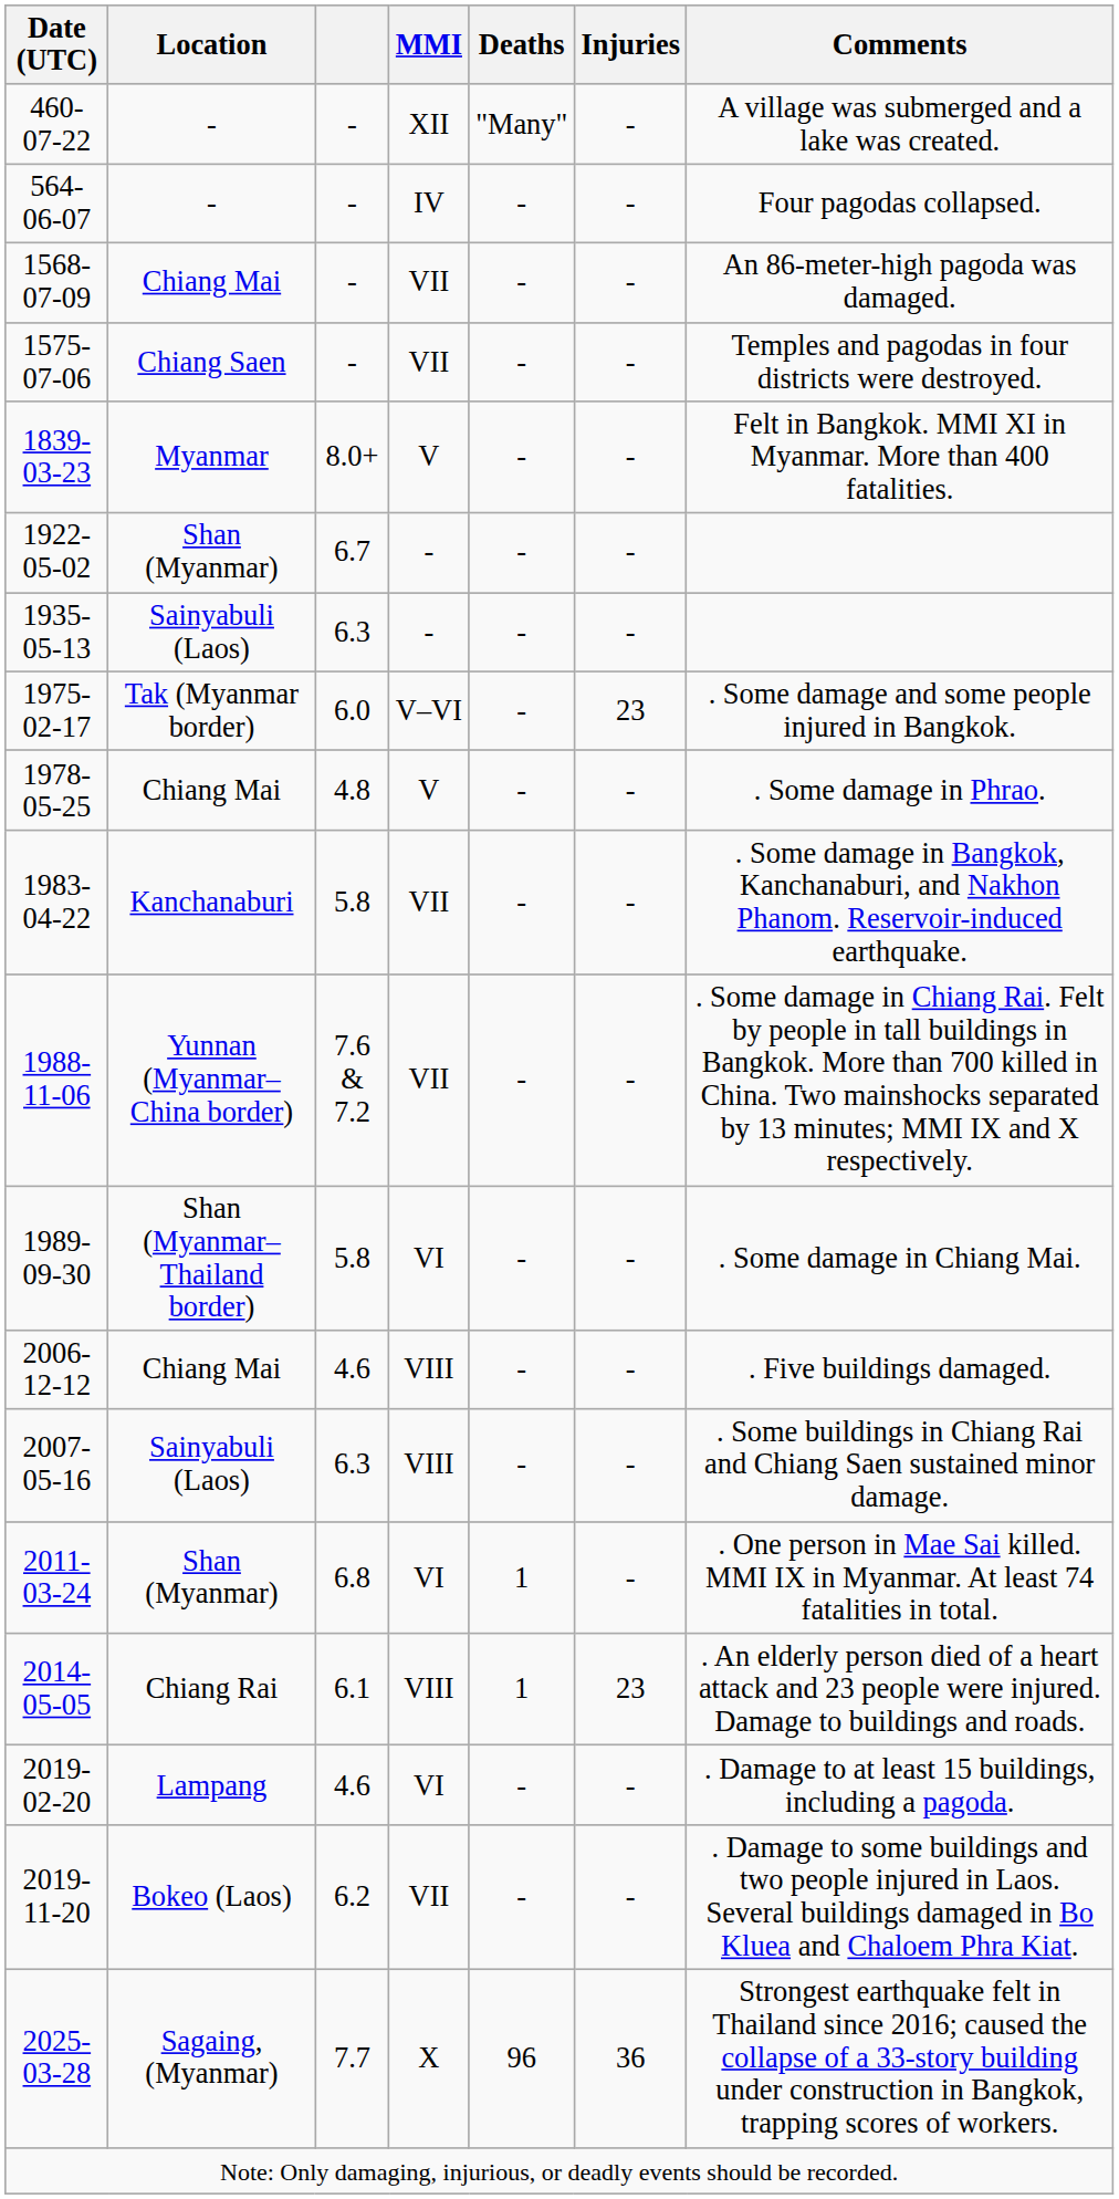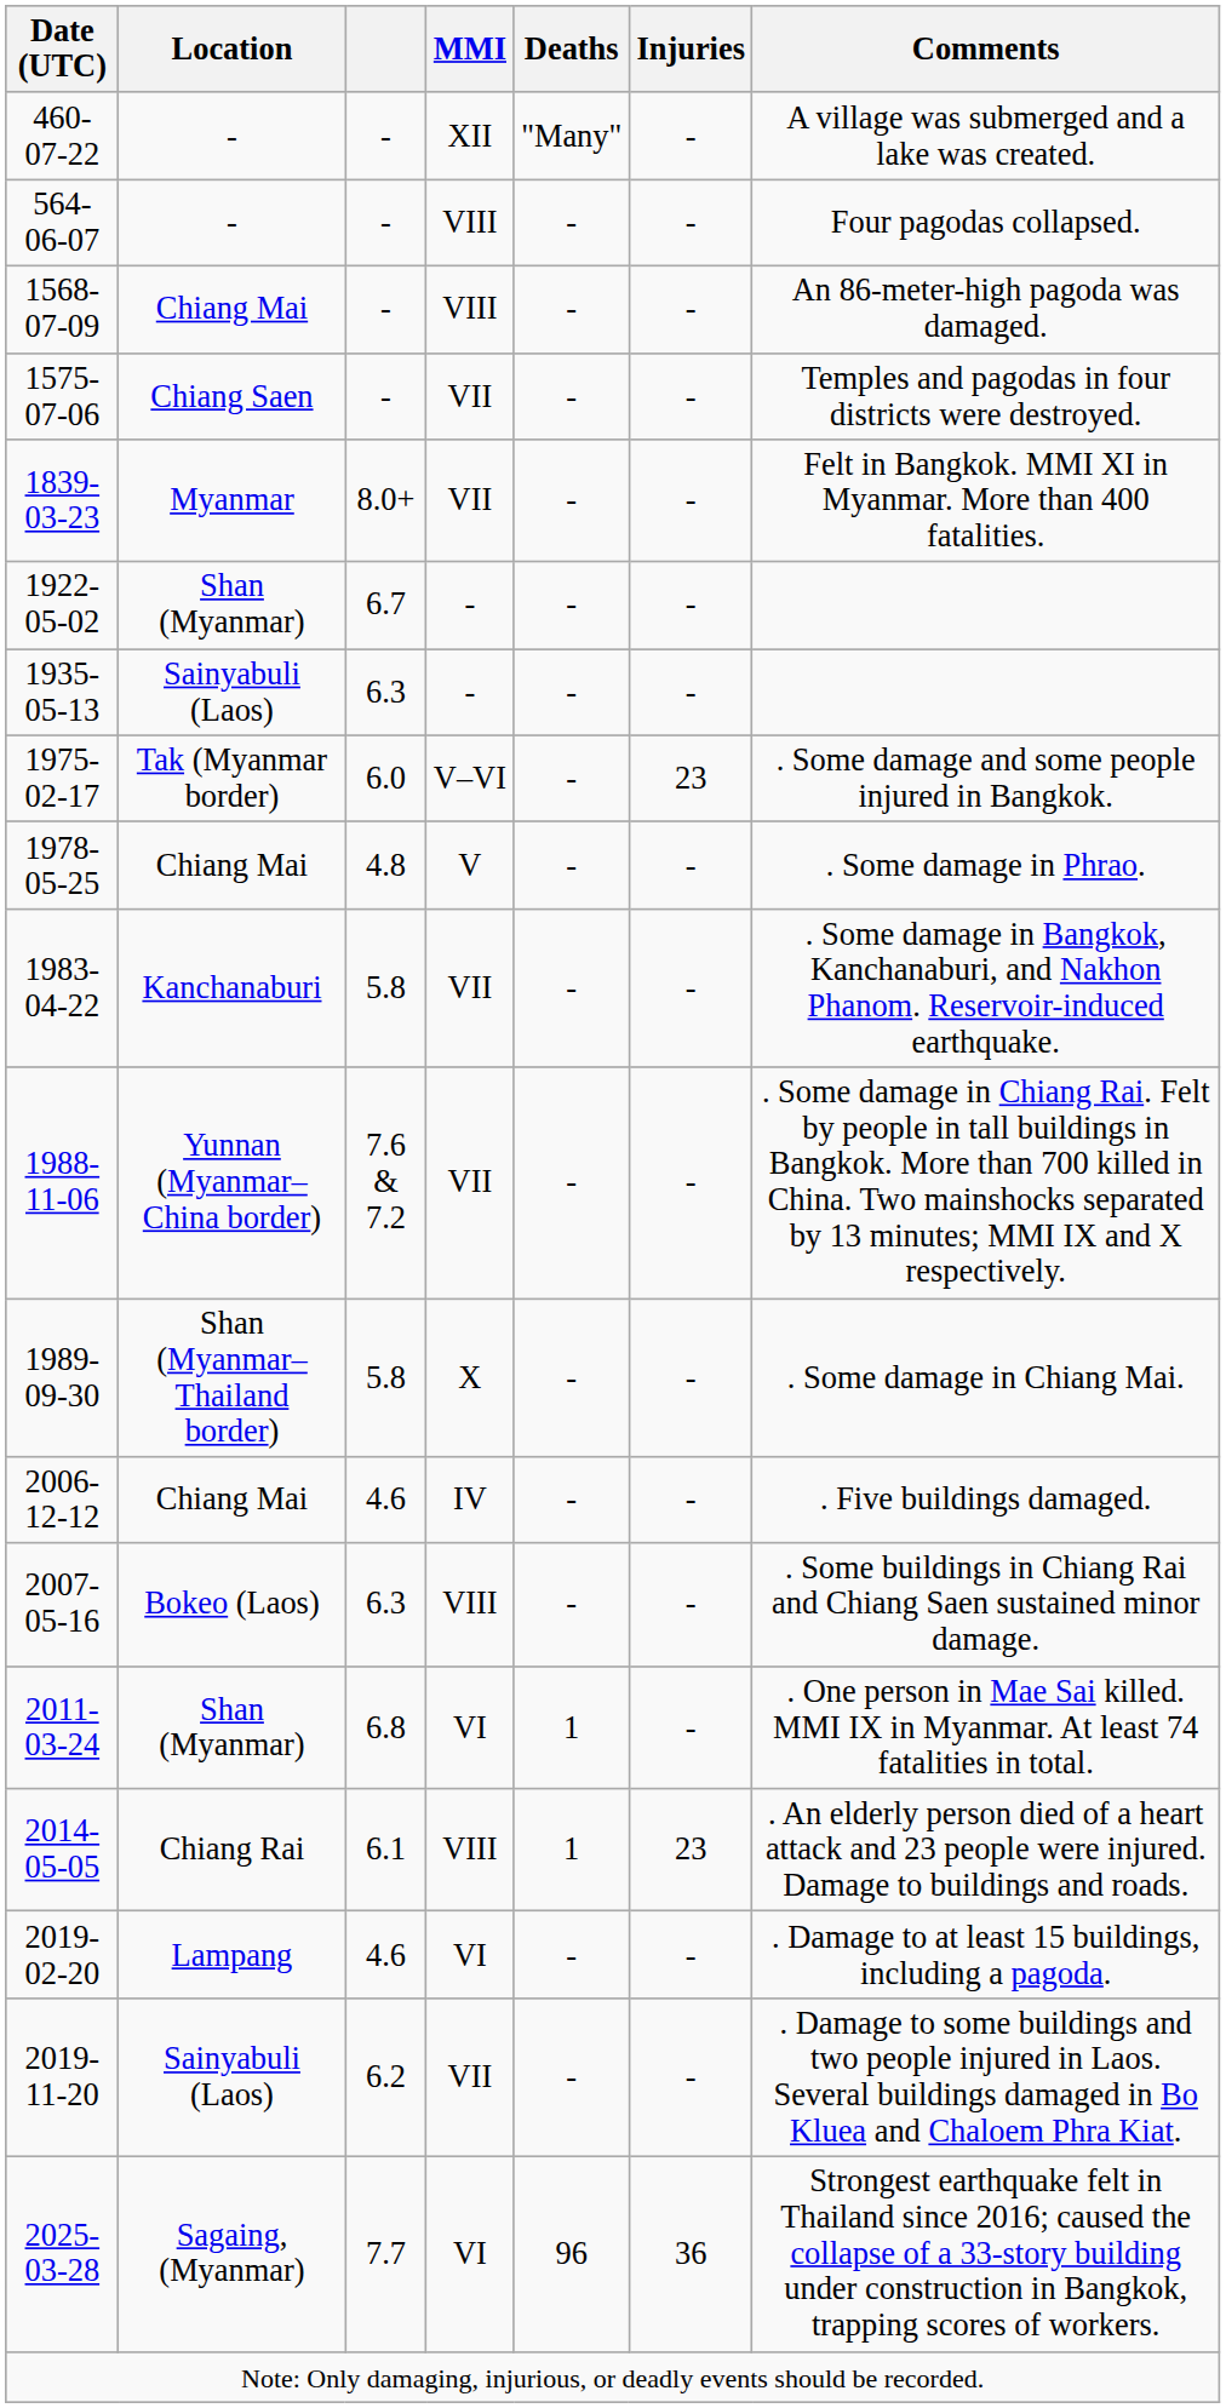564-06-07 | MMI: IV -> VIII
1568-07-09 | MMI: VII -> VIII
1839-03-23 | MMI: V -> VII
1989-09-30 | MMI: VI -> X
2006-12-12 | MMI: VIII -> IV
2007-05-16 | Location: Sainyabuli (Laos) -> Bokeo (Laos)
2019-11-20 | Location: Bokeo (Laos) -> Sainyabuli (Laos)
2025-03-28 | MMI: X -> VI
